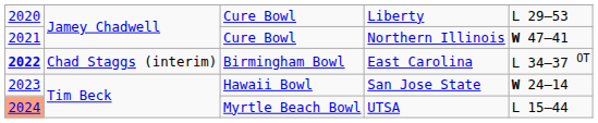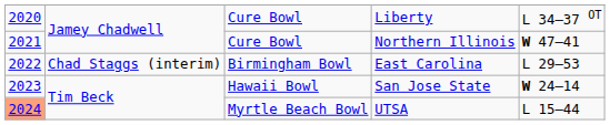Liberty | column 5: L 29–53 -> L 34–37 OT
East Carolina | column 1: bold -> normal
East Carolina | column 5: L 34–37 OT -> L 29–53
